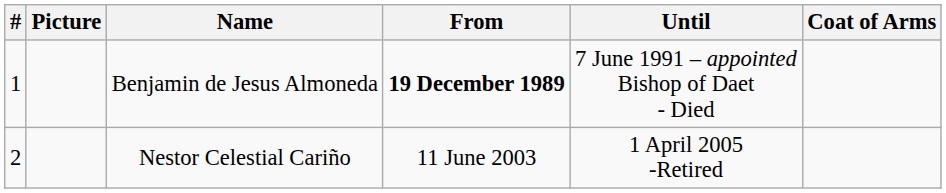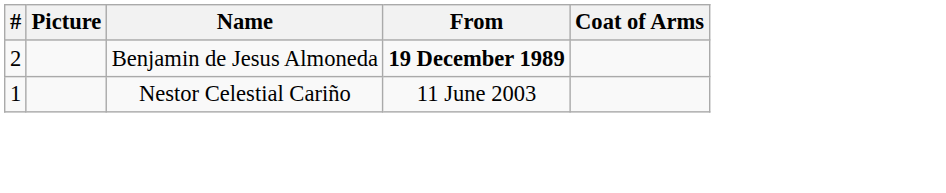- column: Until | 7 June 1991 – appointed Bishop of Daet - Died | 1 April 2005 -Retired
Benjamin de Jesus Almoneda | #: 1 -> 2
Nestor Celestial Cariño | #: 2 -> 1
